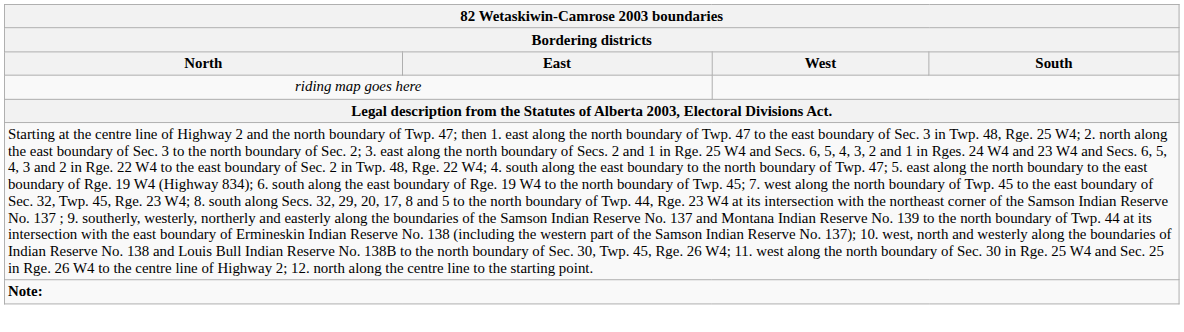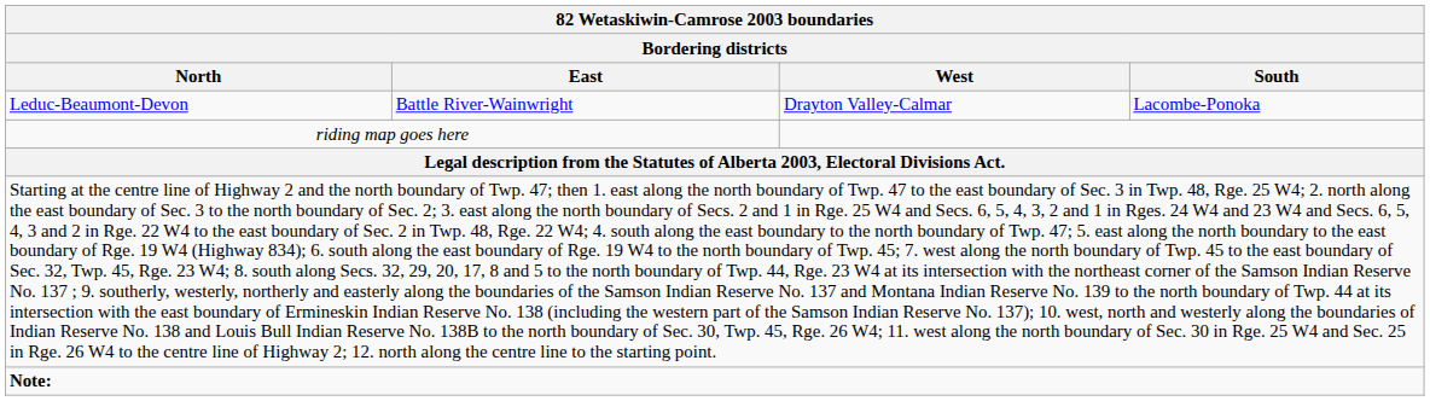+ row: Leduc-Beaumont-Devon | Battle River-Wainwright | Drayton Valley-Calmar | Lacombe-Ponoka
